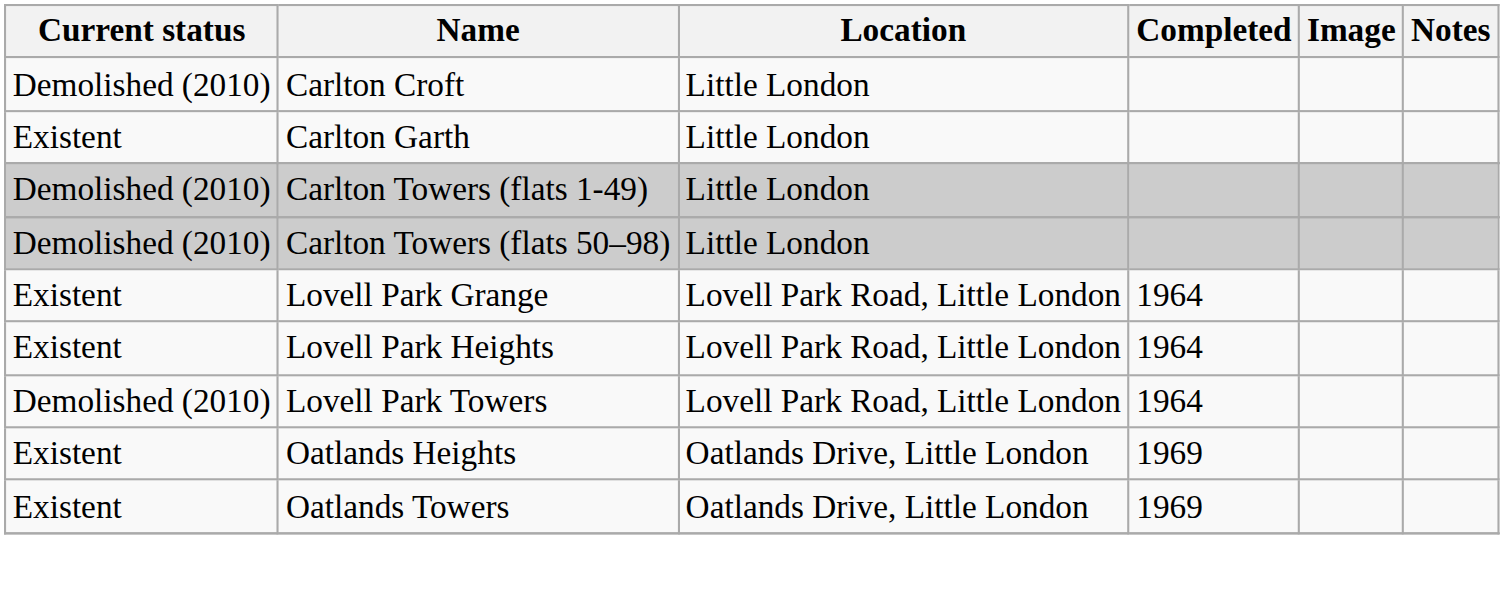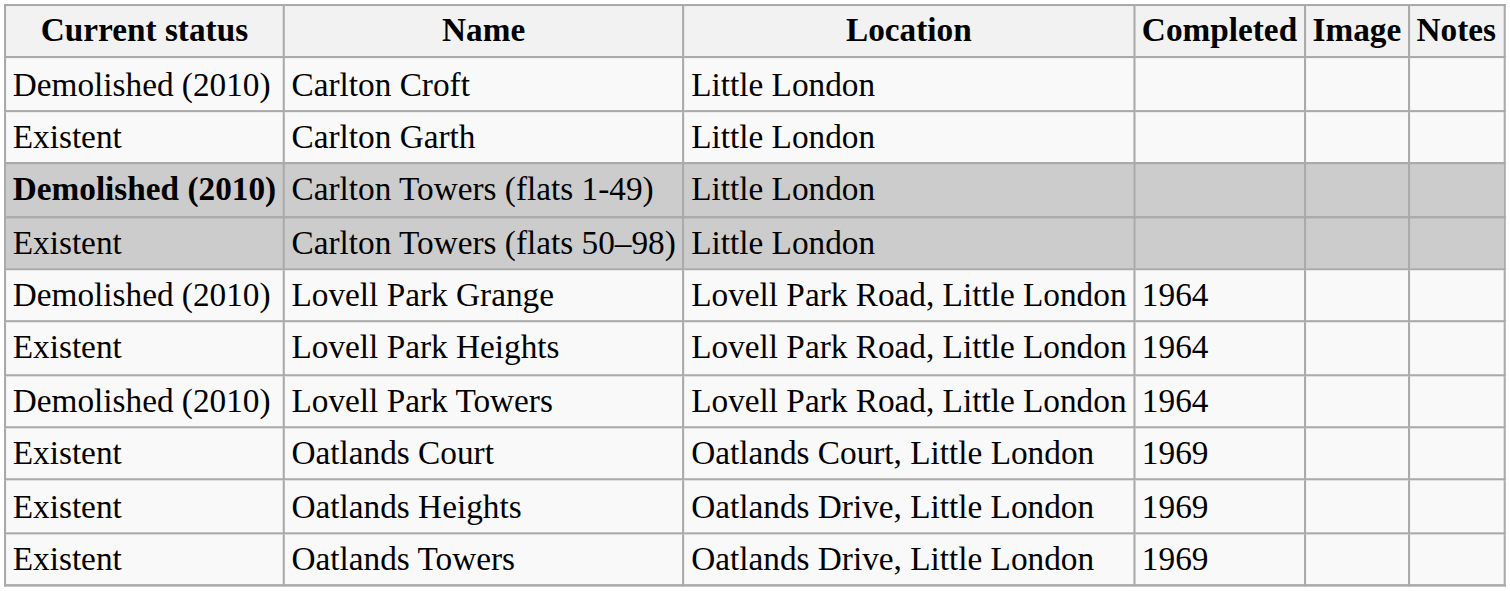Carlton Towers (flats 1-49) | Current status: normal -> bold
Carlton Towers (flats 50–98) | Current status: Demolished (2010) -> Existent
Lovell Park Grange | Current status: Existent -> Demolished (2010)
+ row: Existent | Oatlands Court | Oatlands Court, Little London | 1969
